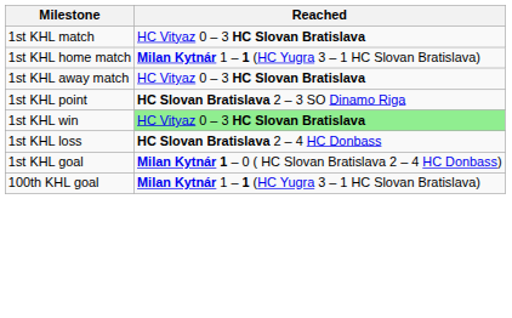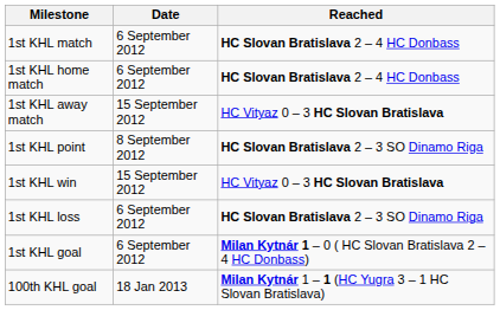+ column: Date | 6 September 2012 | 6 September 2012 | 15 September 2012 | 8 September 2012 | 15 September 2012 | 6 September 2012 | 6 September 2012 | 18 Jan 2013
1st KHL match | Reached: HC Vityaz 0 – 3 HC Slovan Bratislava -> HC Slovan Bratislava 2 – 4 HC Donbass
1st KHL home match | Reached: Milan Kytnár 1 – 1 (HC Yugra 3 – 1 HC Slovan Bratislava) -> HC Slovan Bratislava 2 – 4 HC Donbass
1st KHL win | Reached: lightgreen background -> no background
1st KHL loss | Reached: HC Slovan Bratislava 2 – 4 HC Donbass -> HC Slovan Bratislava 2 – 3 SO Dinamo Riga
